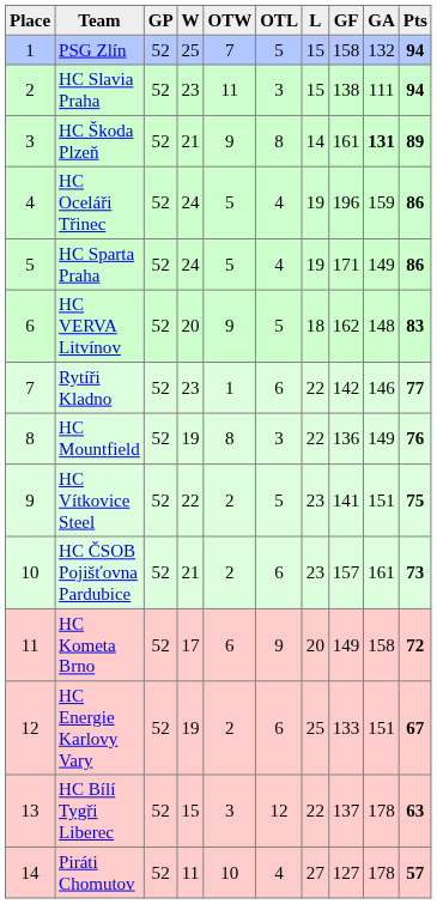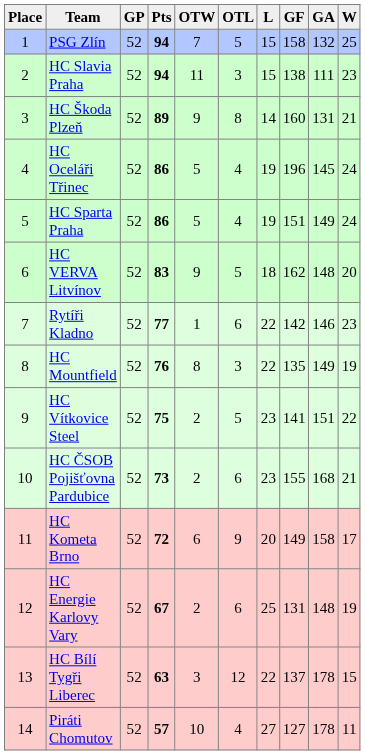columns swapped: W <-> Pts
HC Škoda Plzeň | GF: 161 -> 160
HC Škoda Plzeň | GA: bold -> normal
HC Oceláři Třinec | GA: 159 -> 145
HC Sparta Praha | GF: 171 -> 151
HC Mountfield | GF: 136 -> 135
HC ČSOB Pojišťovna Pardubice | GF: 157 -> 155
HC ČSOB Pojišťovna Pardubice | GA: 161 -> 168
HC Energie Karlovy Vary | GF: 133 -> 131
HC Energie Karlovy Vary | GA: 151 -> 148
